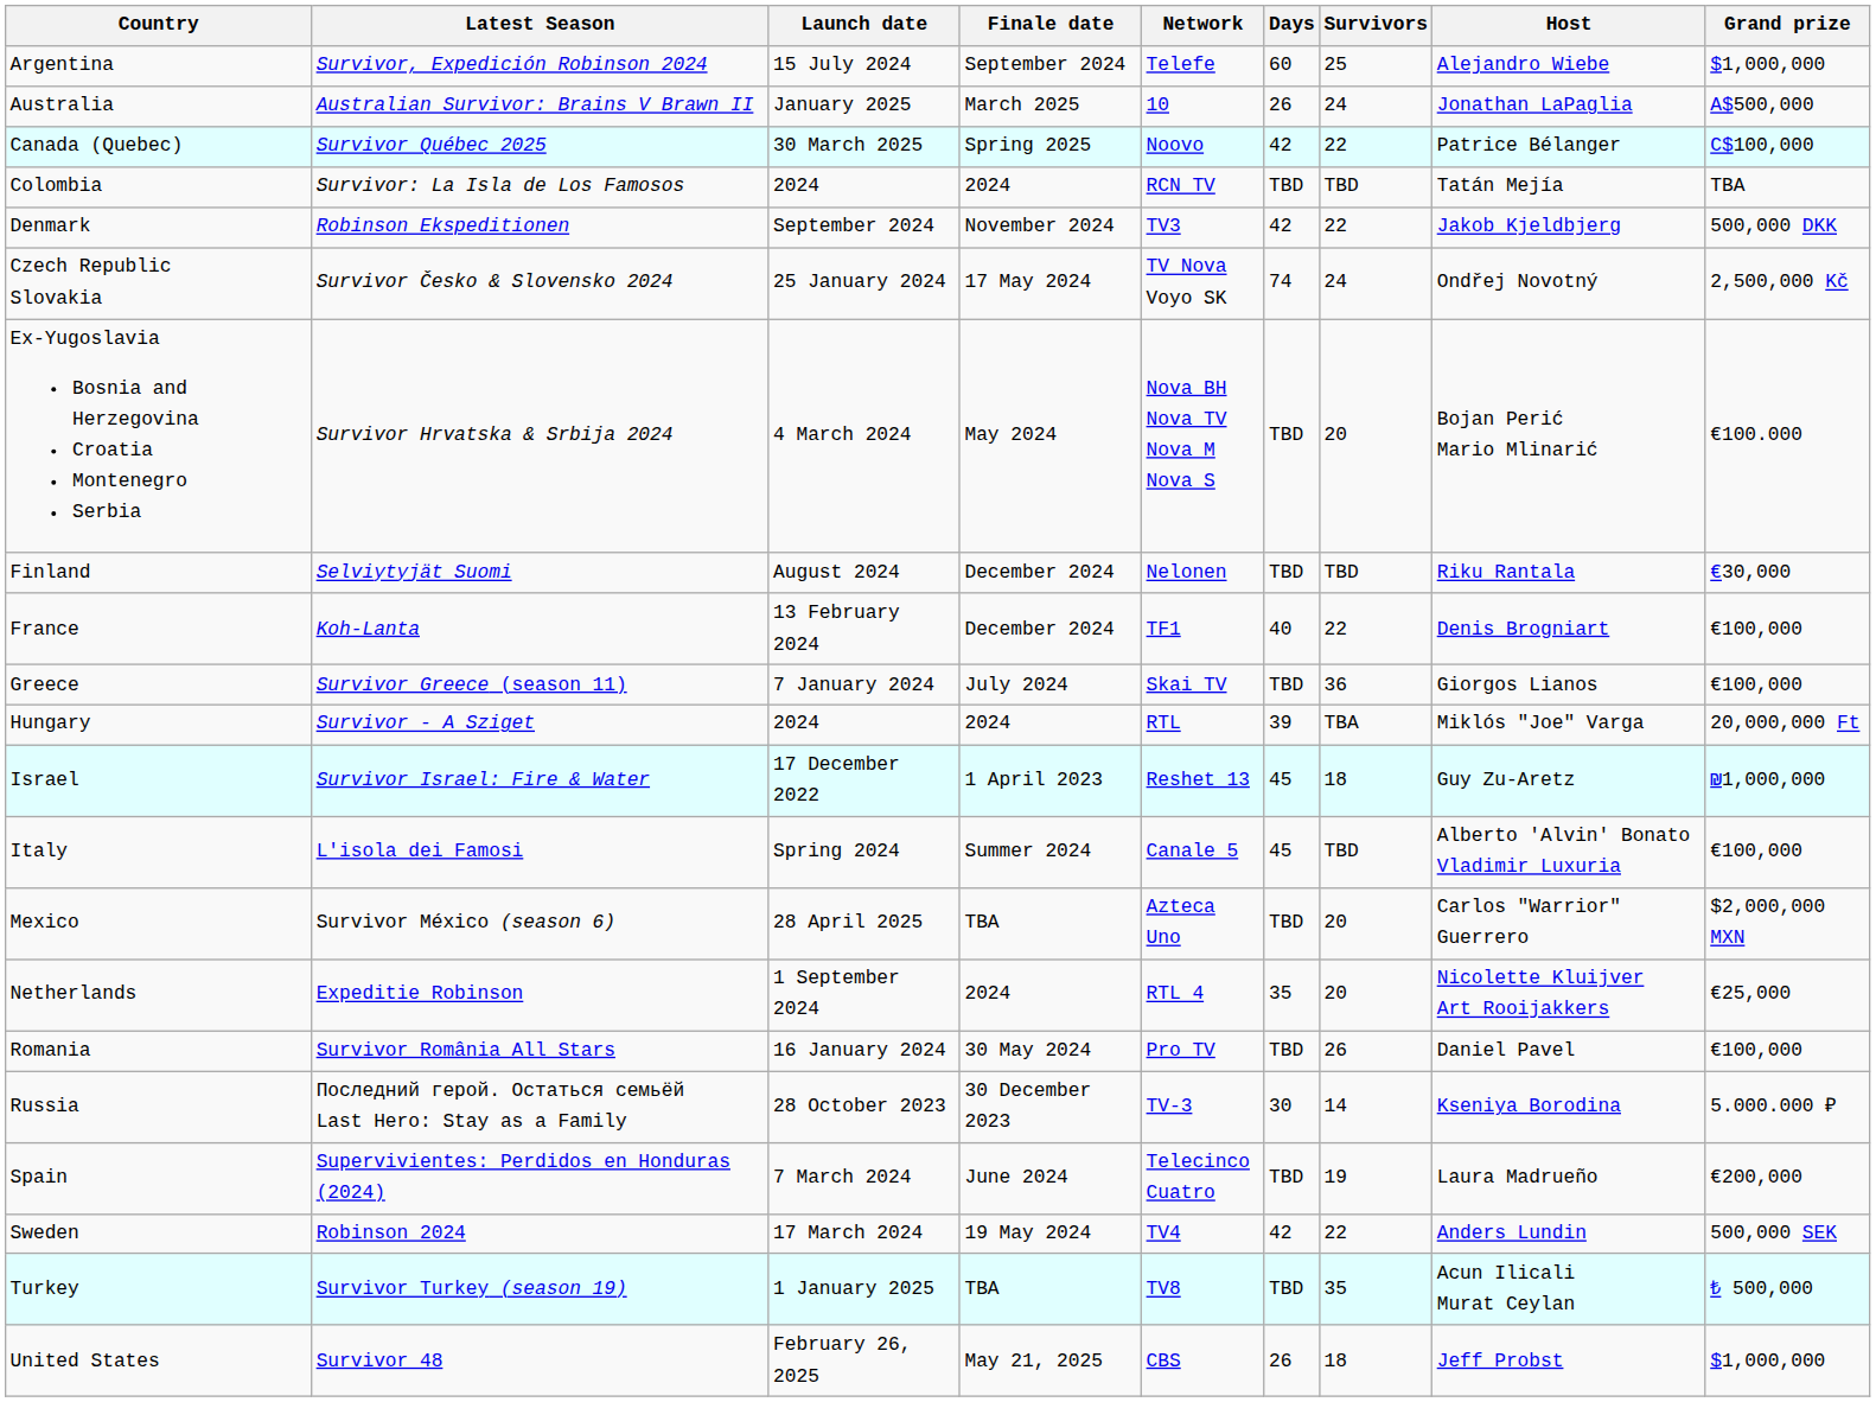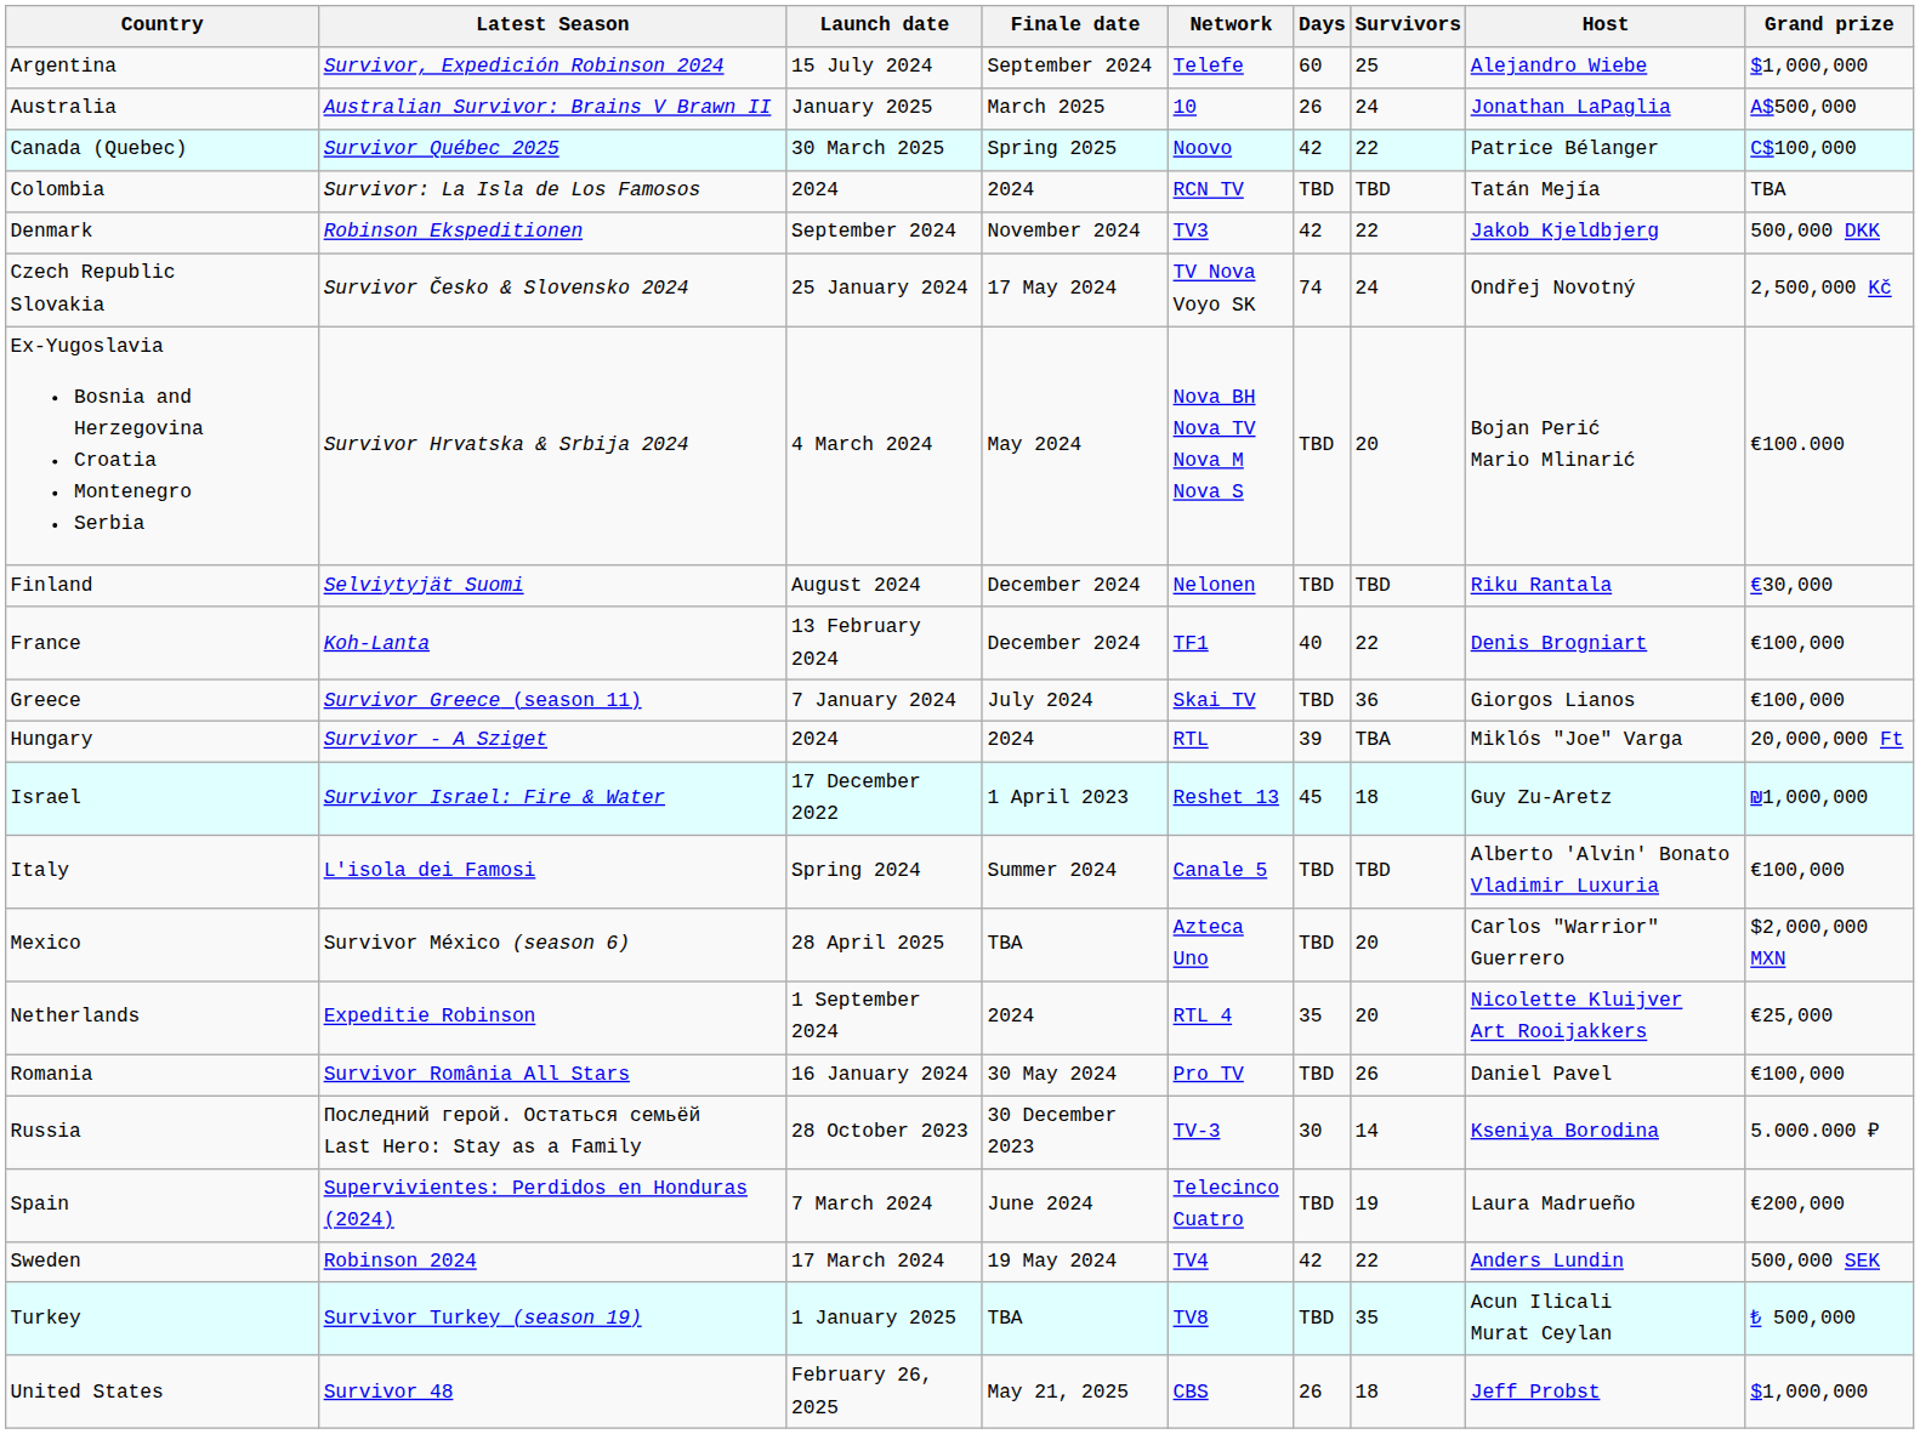Italy | Days: 45 -> TBD
